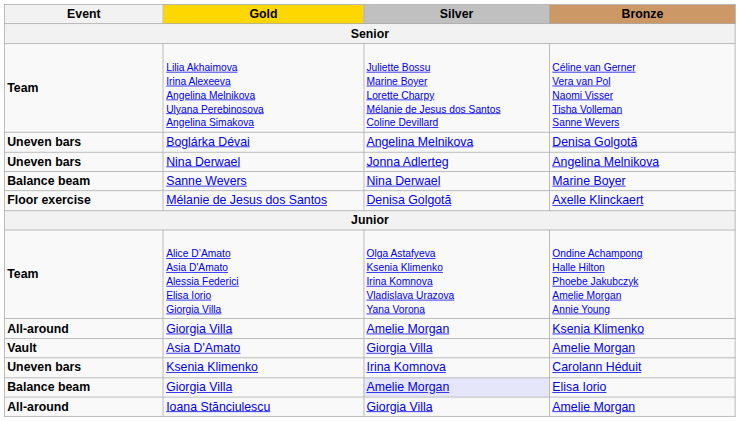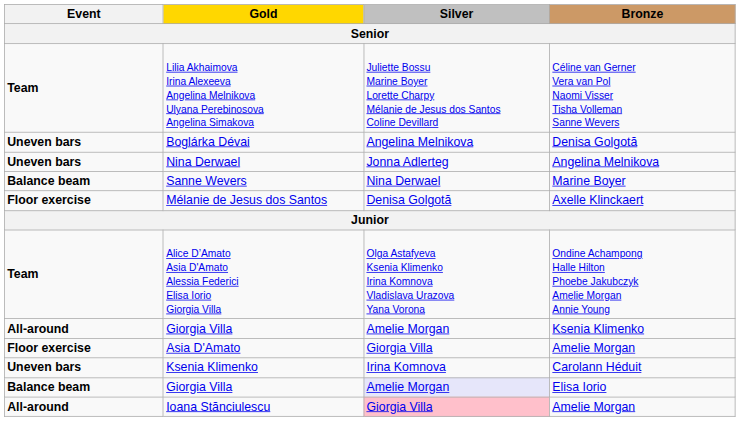Asia D'Amato | Event: Vault -> Floor exercise
Ioana Stănciulescu | Silver: no background -> pink background
